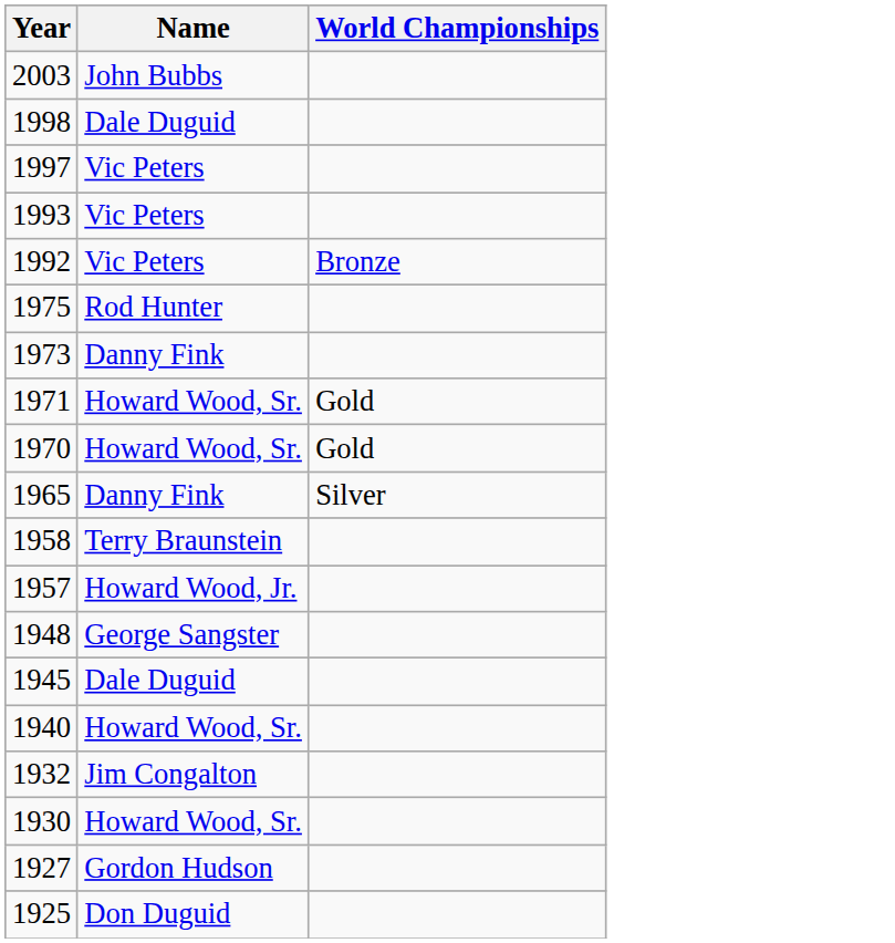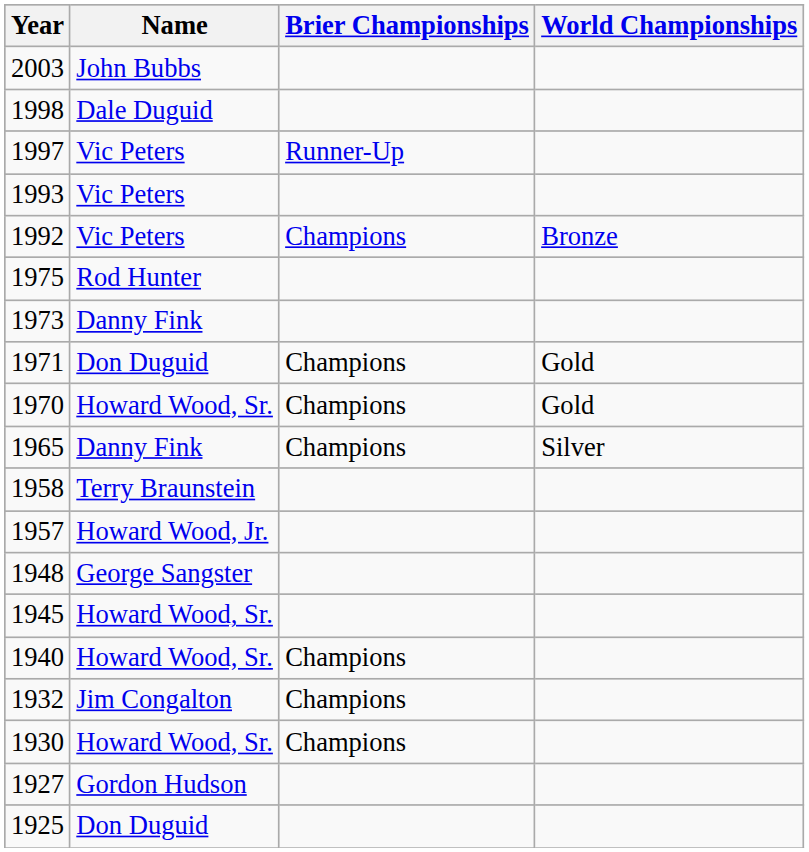+ column: Brier Championships | Runner-Up | Champions | Champions | Champions | Champions | Champions | Champions | Champions
1971 | Name: Howard Wood, Sr. -> Don Duguid
1945 | Name: Dale Duguid -> Howard Wood, Sr.
